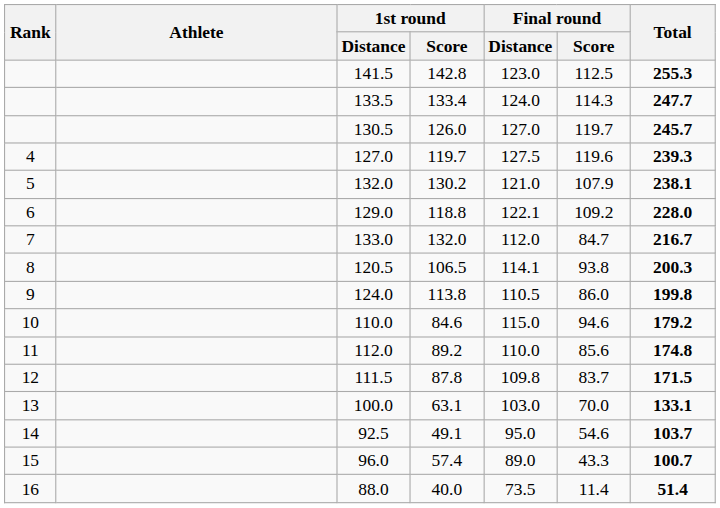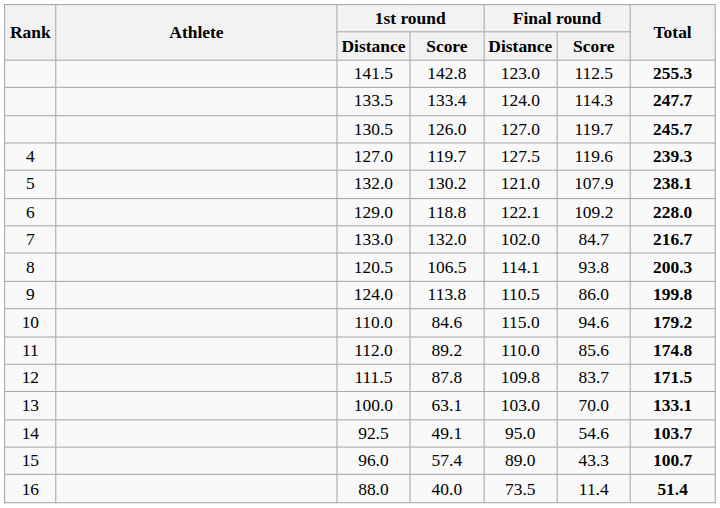133.0 | Final round / Distance: 112.0 -> 102.0
